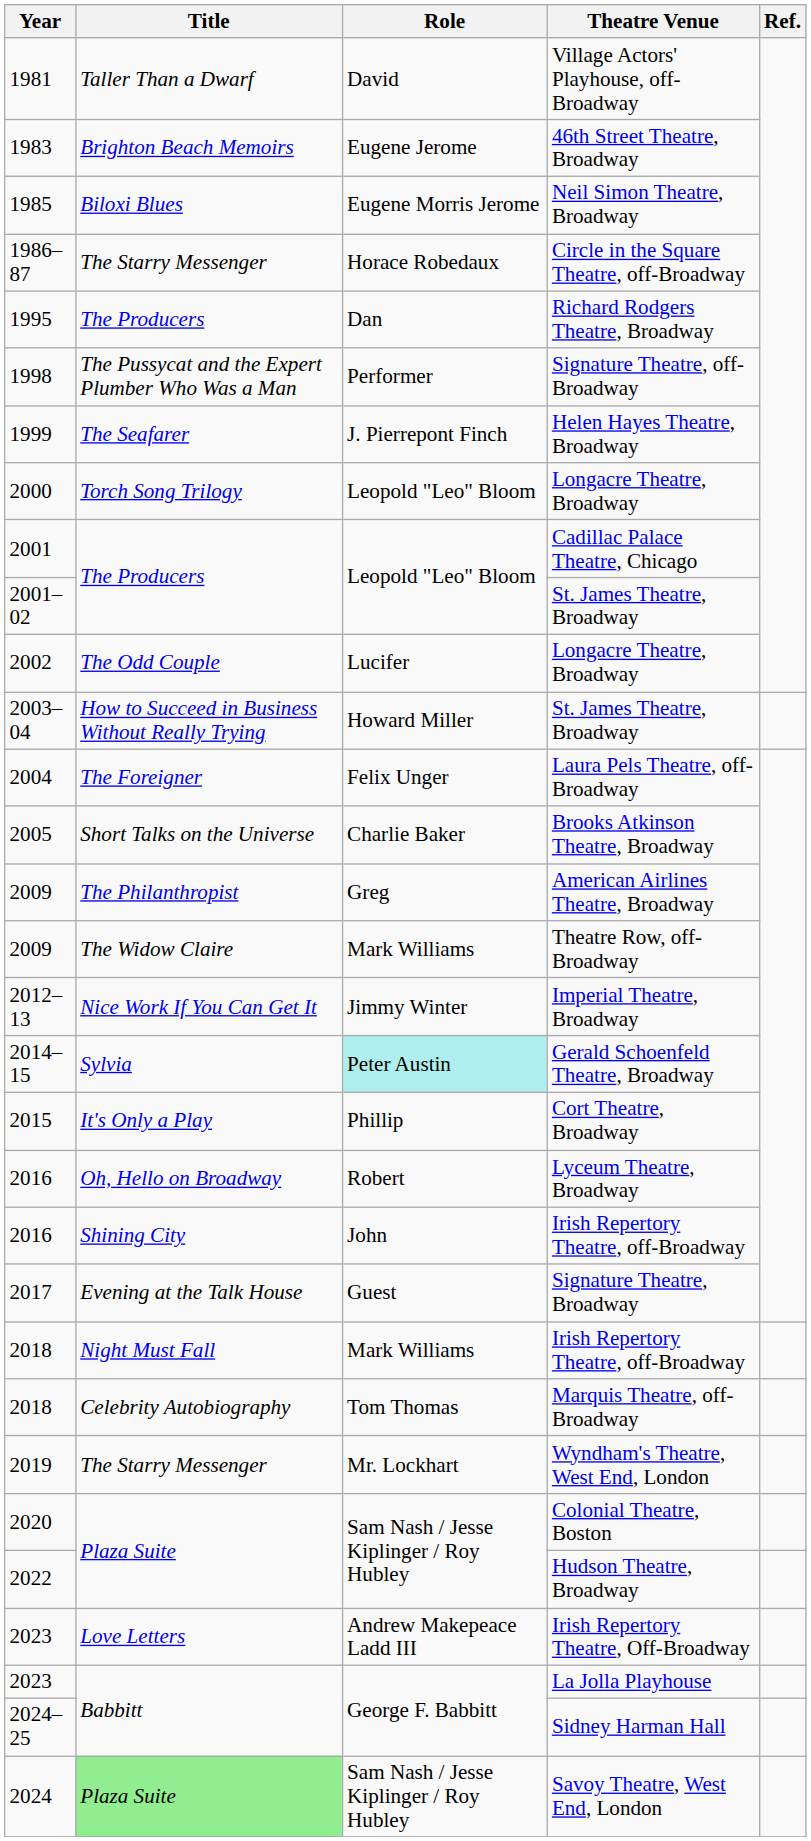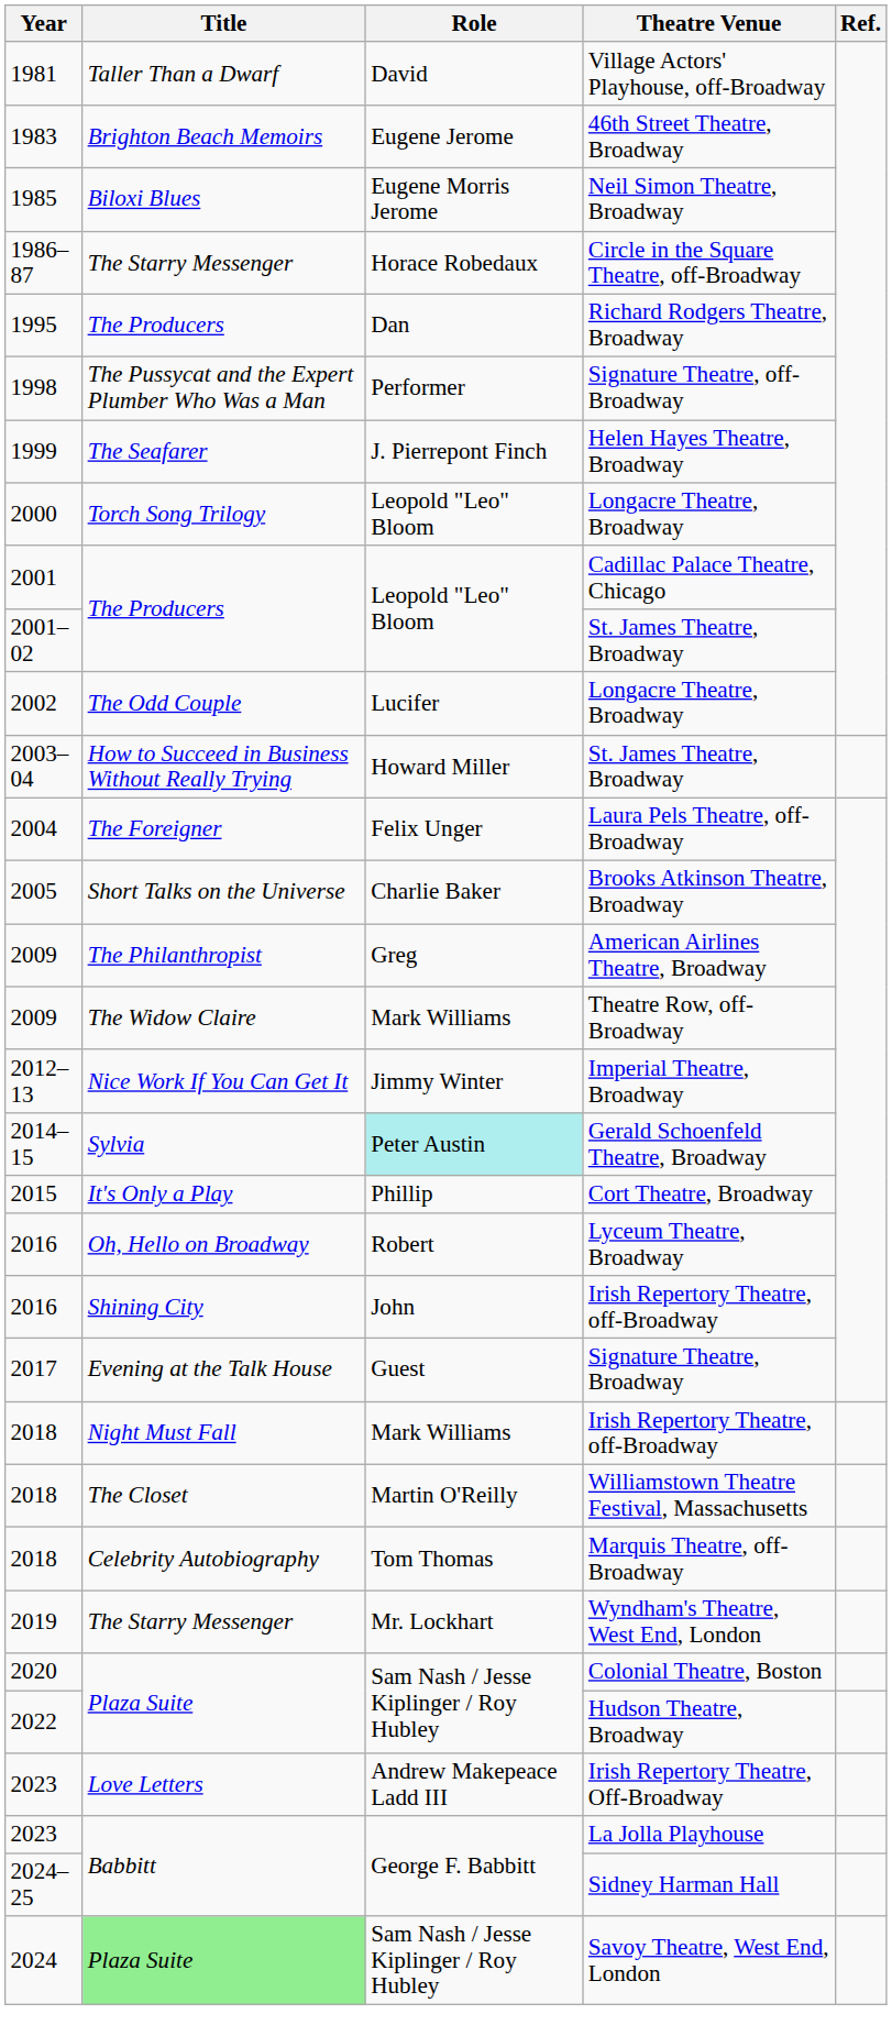+ row: 2018 | The Closet | Martin O'Reilly | Williamstown Theatre Festival, Massachusetts
